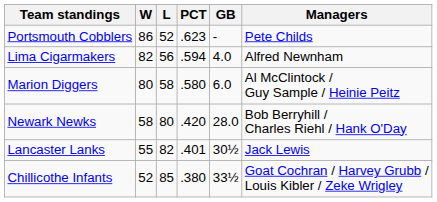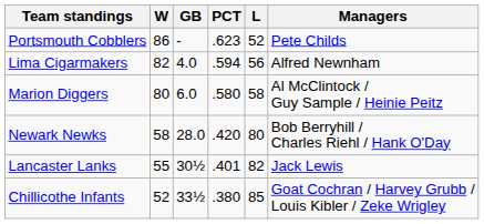columns swapped: L <-> GB
